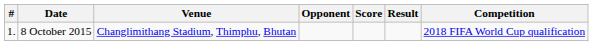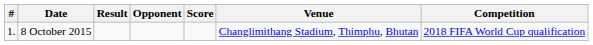columns swapped: Venue <-> Result
